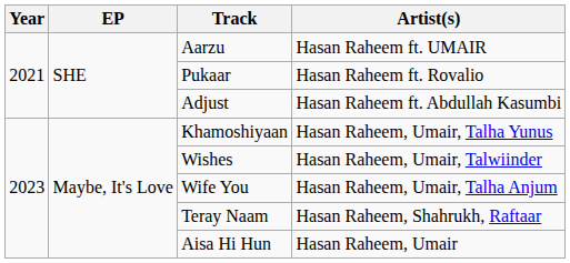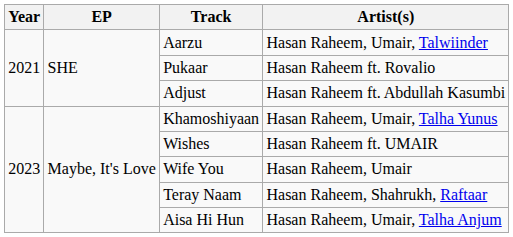Aarzu | Artist(s): Hasan Raheem ft. UMAIR -> Hasan Raheem, Umair, Talwiinder
Wishes | Artist(s): Hasan Raheem, Umair, Talwiinder -> Hasan Raheem ft. UMAIR
Wife You | Artist(s): Hasan Raheem, Umair, Talha Anjum -> Hasan Raheem, Umair
Aisa Hi Hun | Artist(s): Hasan Raheem, Umair -> Hasan Raheem, Umair, Talha Anjum
